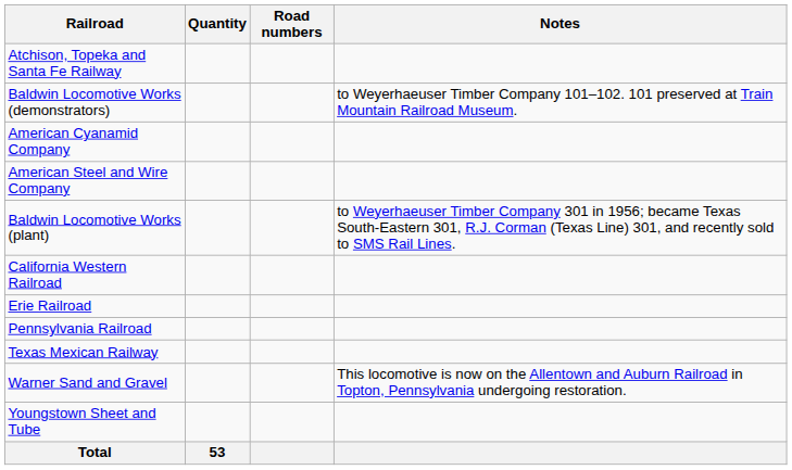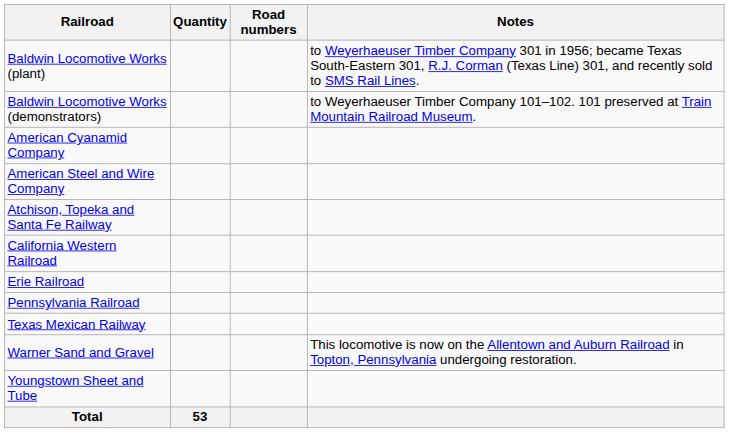rows swapped: Baldwin Locomotive Works (plant) <-> Atchison, Topeka and Santa Fe Railway
